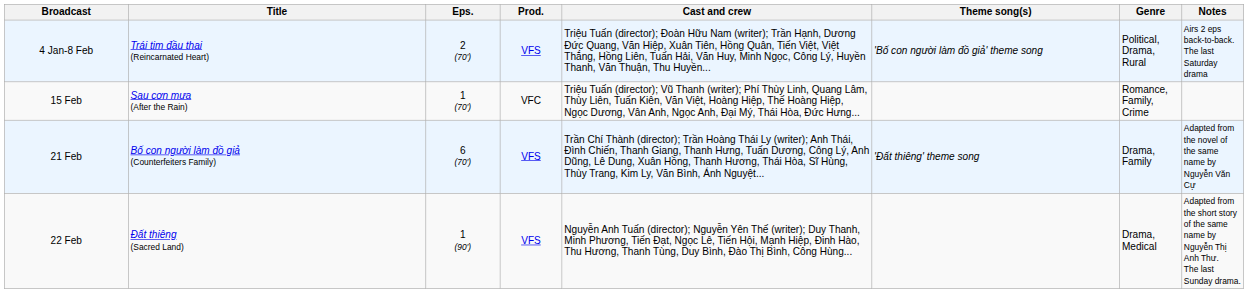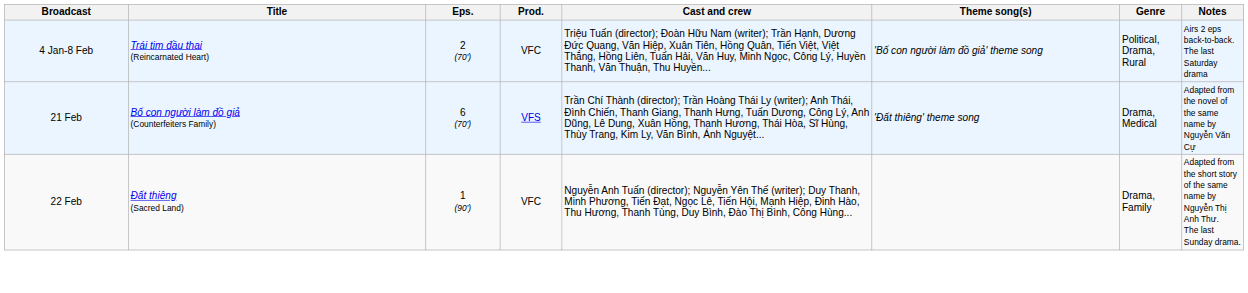4 Jan-8 Feb | Prod.: VFS -> VFC
- row: 15 Feb | Sau cơn mưa (After the Rain) | 1 (70′) | VFC | Triệu Tuấn (director); Vũ Thanh (writer); Phí Thùy Linh, Quang Lâm, Thùy Liên, Tuấn Kiên, Văn Việt, Hoàng Hiệp, Thế Hoàng Hiệp, Ngọc Dương, Vân Anh, Ngọc Anh, Đại Mý, Thái Hòa, Đức Hưng... | Romance, Family, Crime
21 Feb | Genre: Drama, Family -> Drama, Medical
22 Feb | Prod.: VFS -> VFC
22 Feb | Genre: Drama, Medical -> Drama, Family
